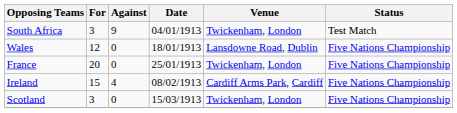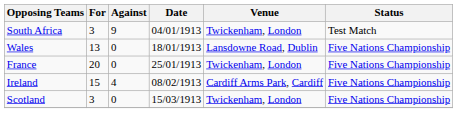Wales | For: 12 -> 13
